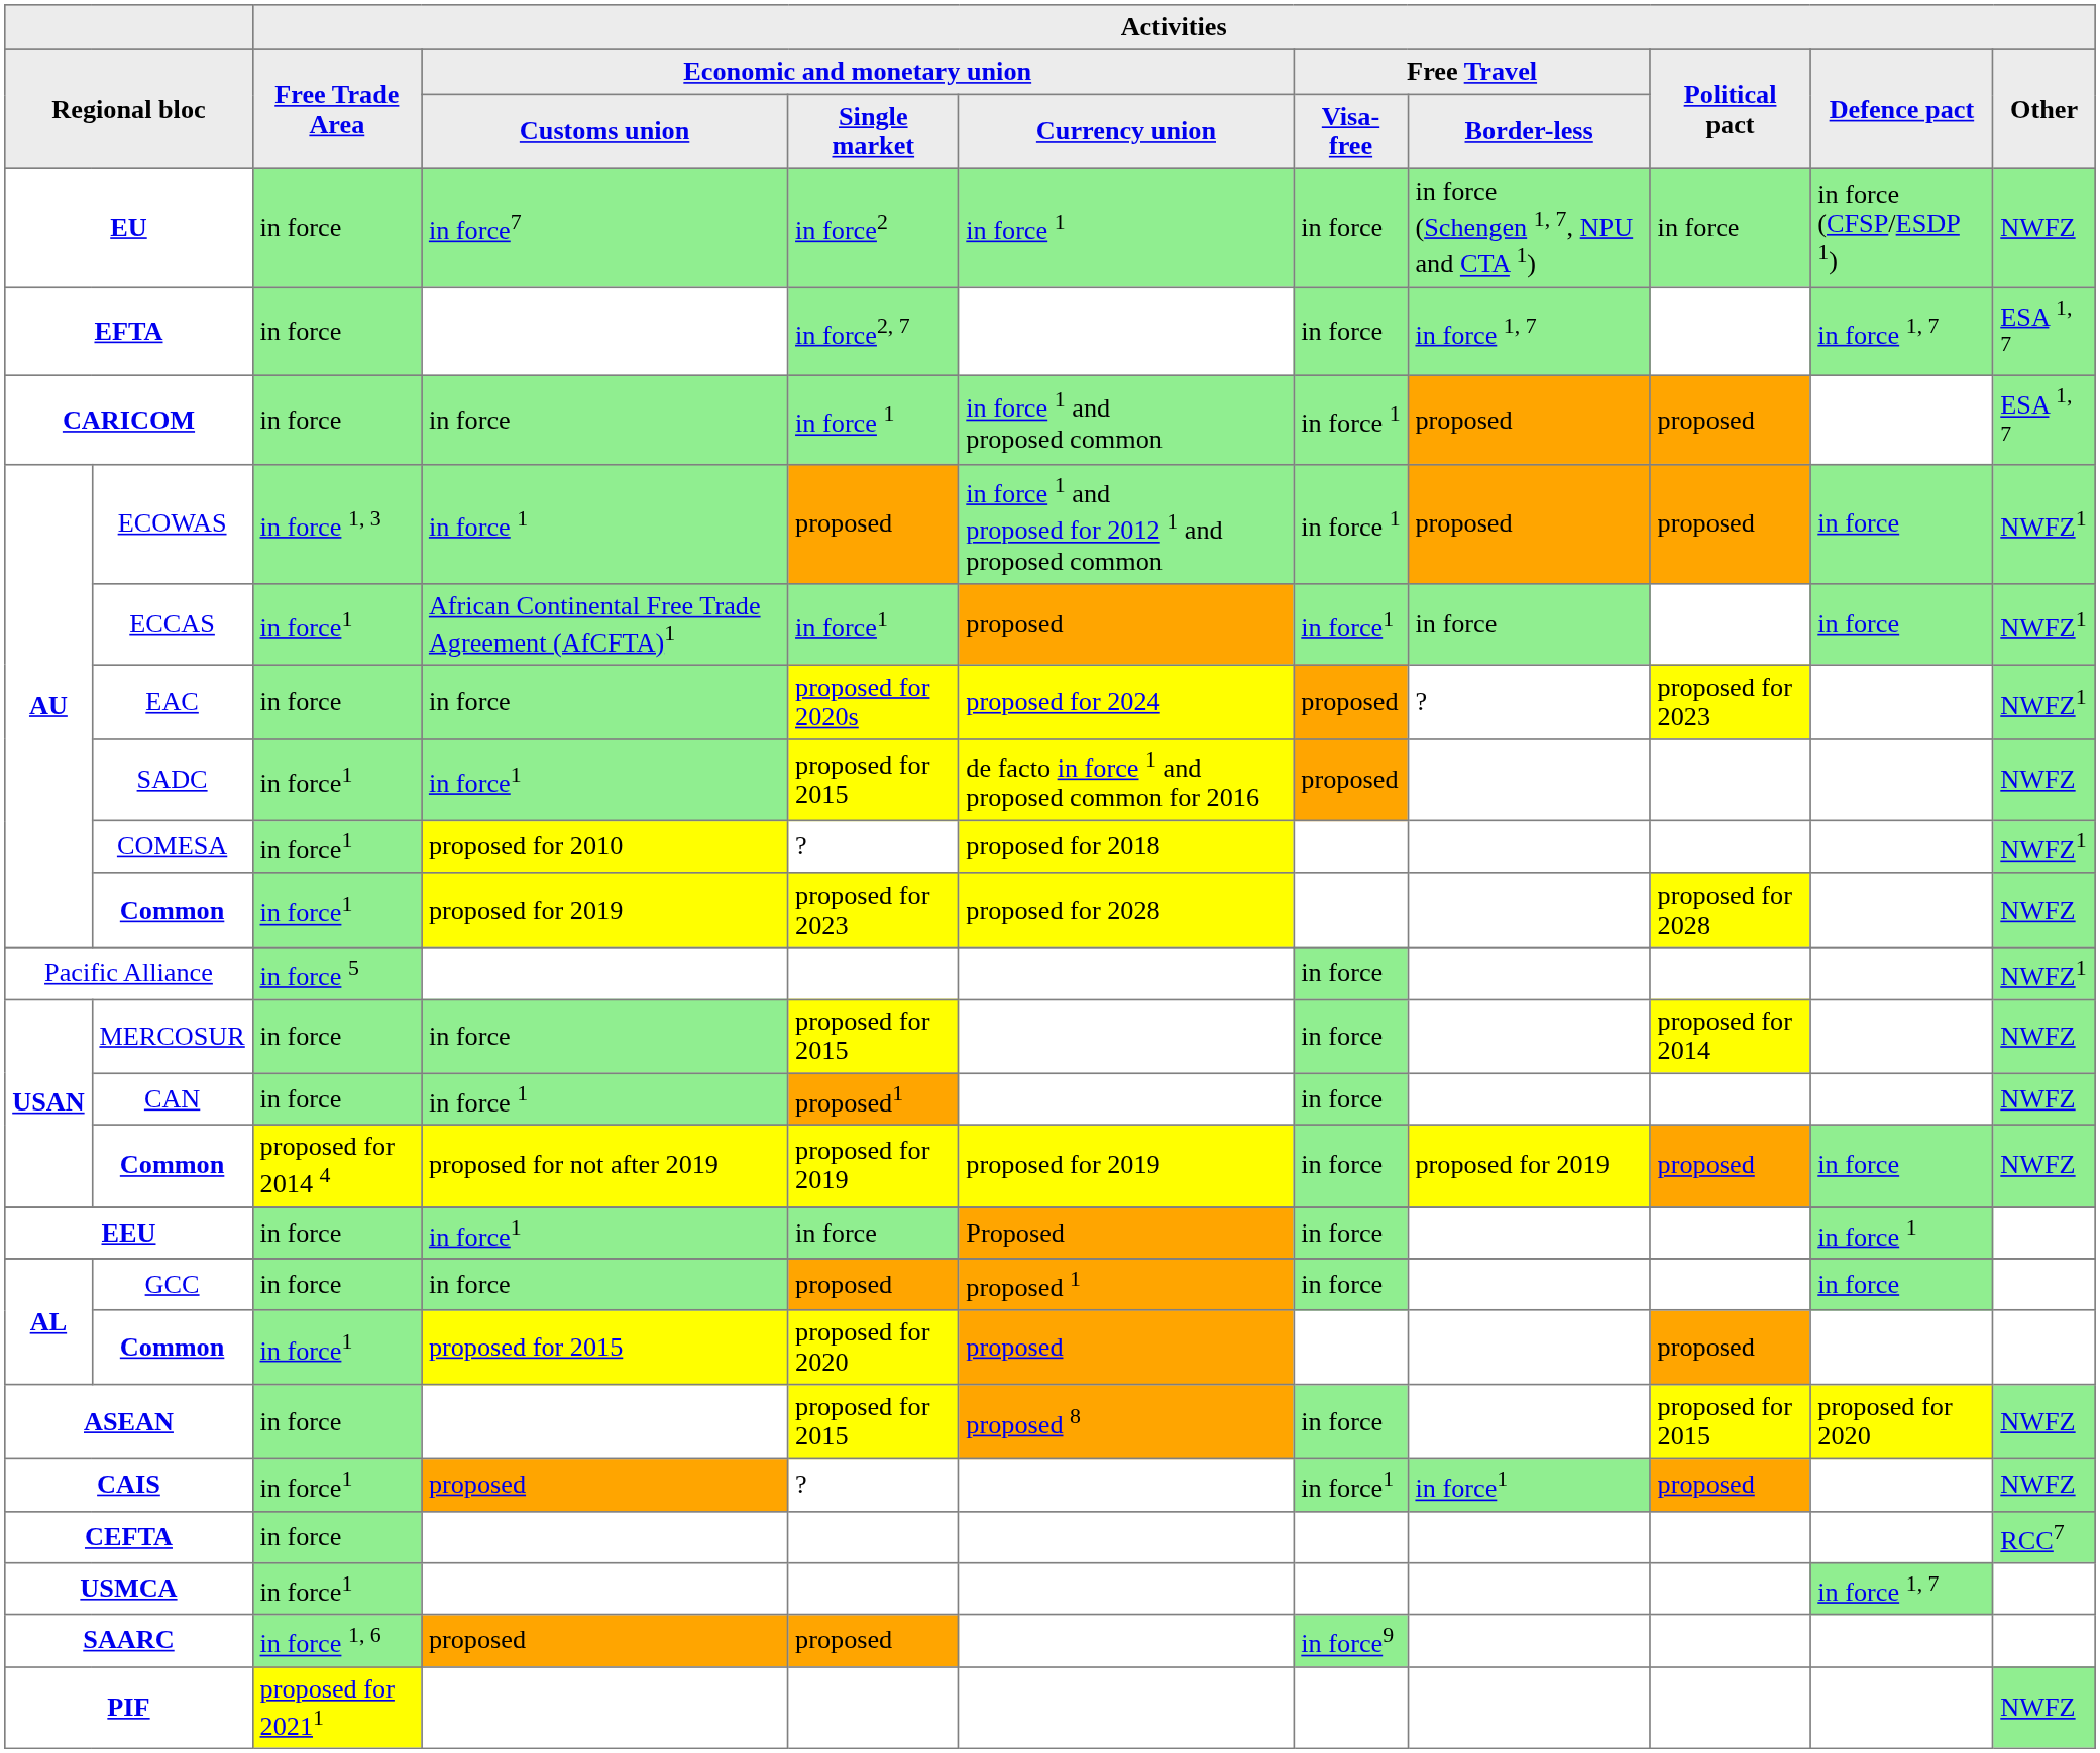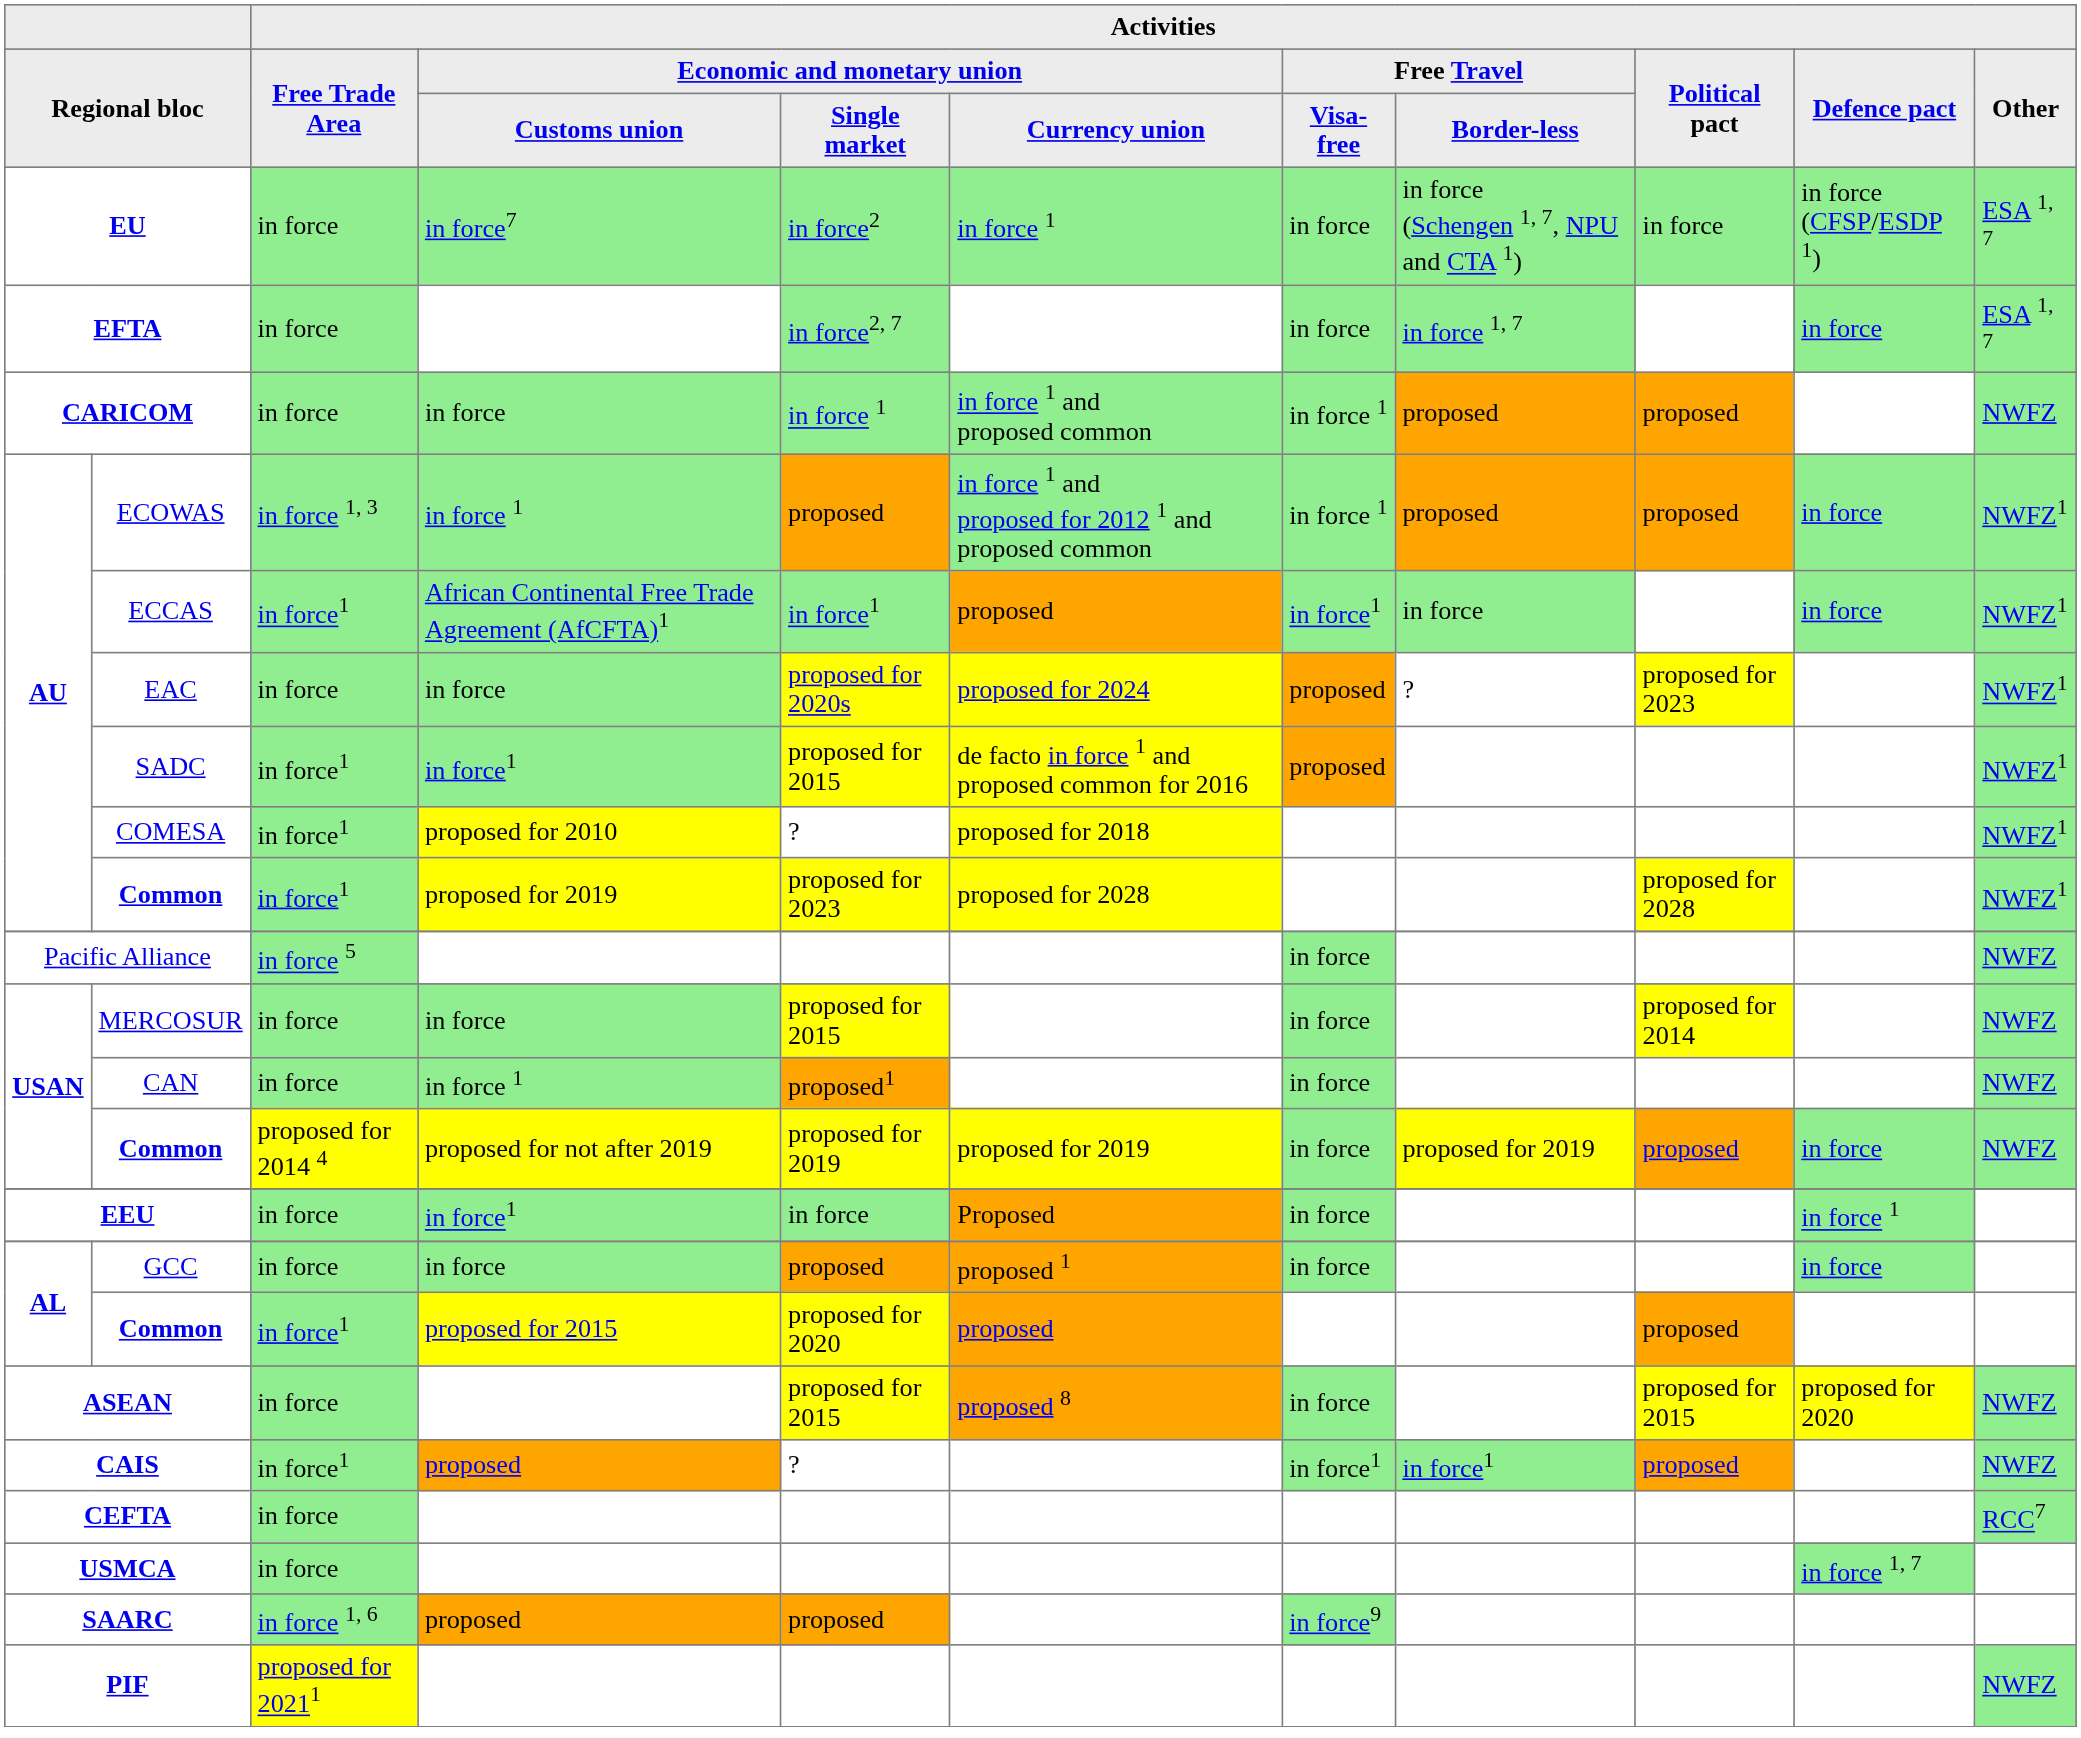EU | Activities / Other: NWFZ -> ESA 1, 7
EFTA | Activities / Defence pact: in force 1, 7 -> in force
CARICOM | Activities / Other: ESA 1, 7 -> NWFZ
SADC | Activities / Other: NWFZ -> NWFZ1
AU / Common | Activities / Other: NWFZ -> NWFZ1
Pacific Alliance | Activities / Other: NWFZ1 -> NWFZ
USMCA | Activities / Free Trade Area: in force1 -> in force
